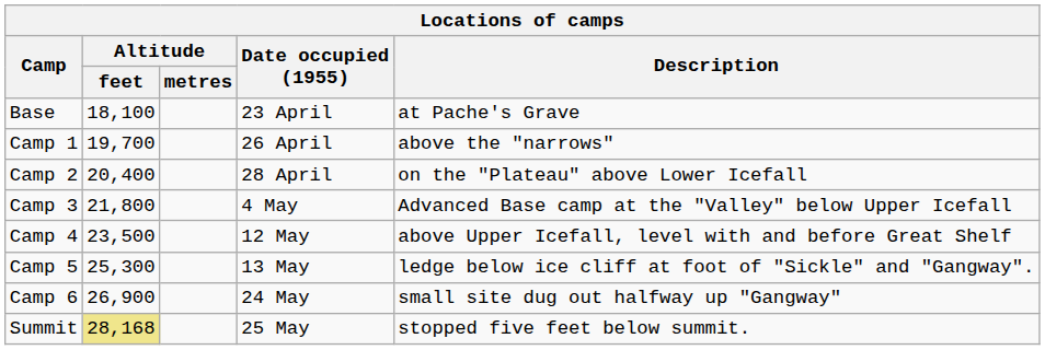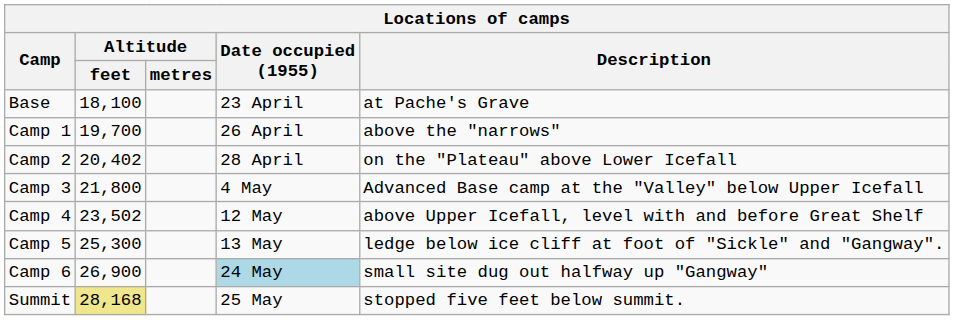Camp 2 | Altitude / feet: 20,400 -> 20,402
Camp 4 | Altitude / feet: 23,500 -> 23,502
Camp 6 | Date occupied (1955): no background -> lightblue background
